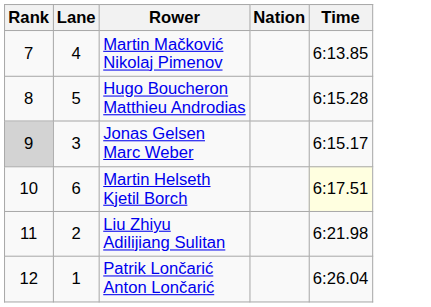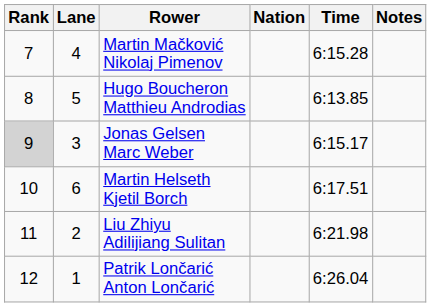+ column: Notes
Martin Mačković Nikolaj Pimenov | Time: 6:13.85 -> 6:15.28
Hugo Boucheron Matthieu Androdias | Time: 6:15.28 -> 6:13.85
Martin Helseth Kjetil Borch | Time: lightyellow background -> no background
